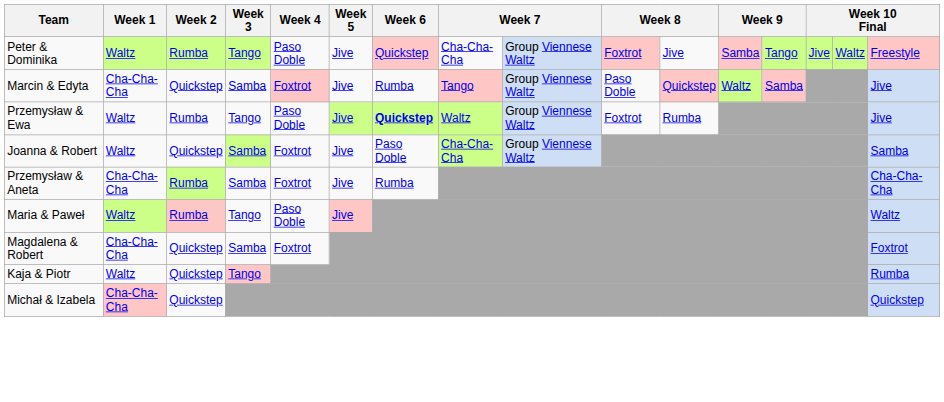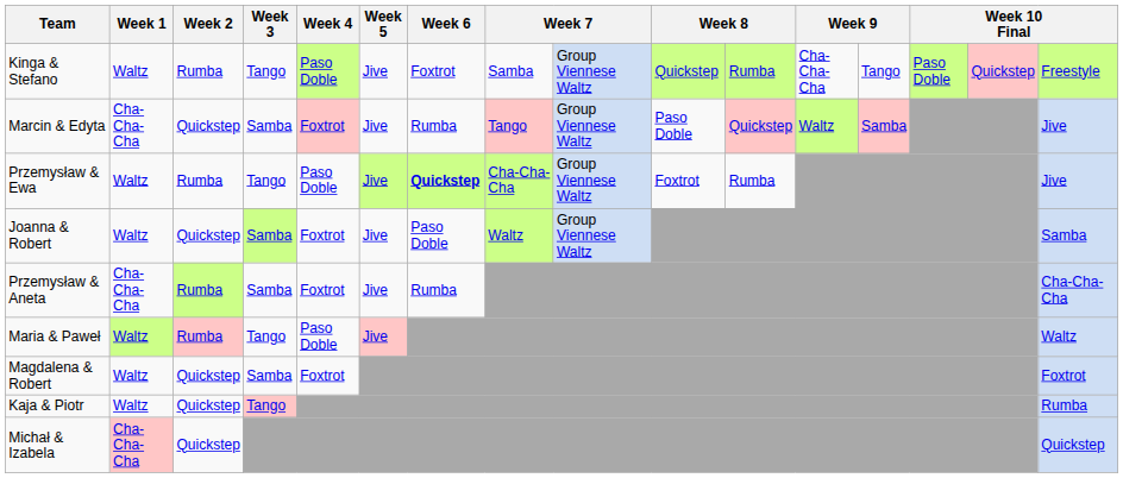+ row: Kinga & Stefano | Waltz | Rumba | Tango | Paso Doble | Jive | Foxtrot | Samba | Group Viennese Waltz | Quickstep | Rumba | Cha-Cha-Cha | Tango | Paso Doble | Quickstep | Freestyle
- row: Peter & Dominika | Waltz | Rumba | Tango | Paso Doble | Jive | Quickstep | Cha-Cha-Cha | Group Viennese Waltz | Foxtrot | Jive | Samba | Tango | Jive | Waltz | Freestyle
Przemysław & Ewa | column 8: Waltz -> Cha-Cha-Cha
Joanna & Robert | column 8: Cha-Cha-Cha -> Waltz
Magdalena & Robert | Week 1: Cha-Cha-Cha -> Waltz
